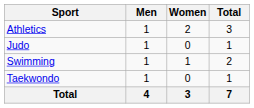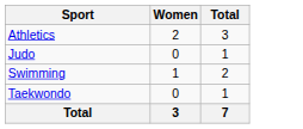- column: Men | 1 | 1 | 1 | 1 | 4
